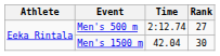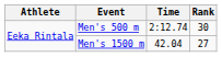Men's 500 m | Rank: 27 -> 30
Men's 1500 m | Rank: 30 -> 27
